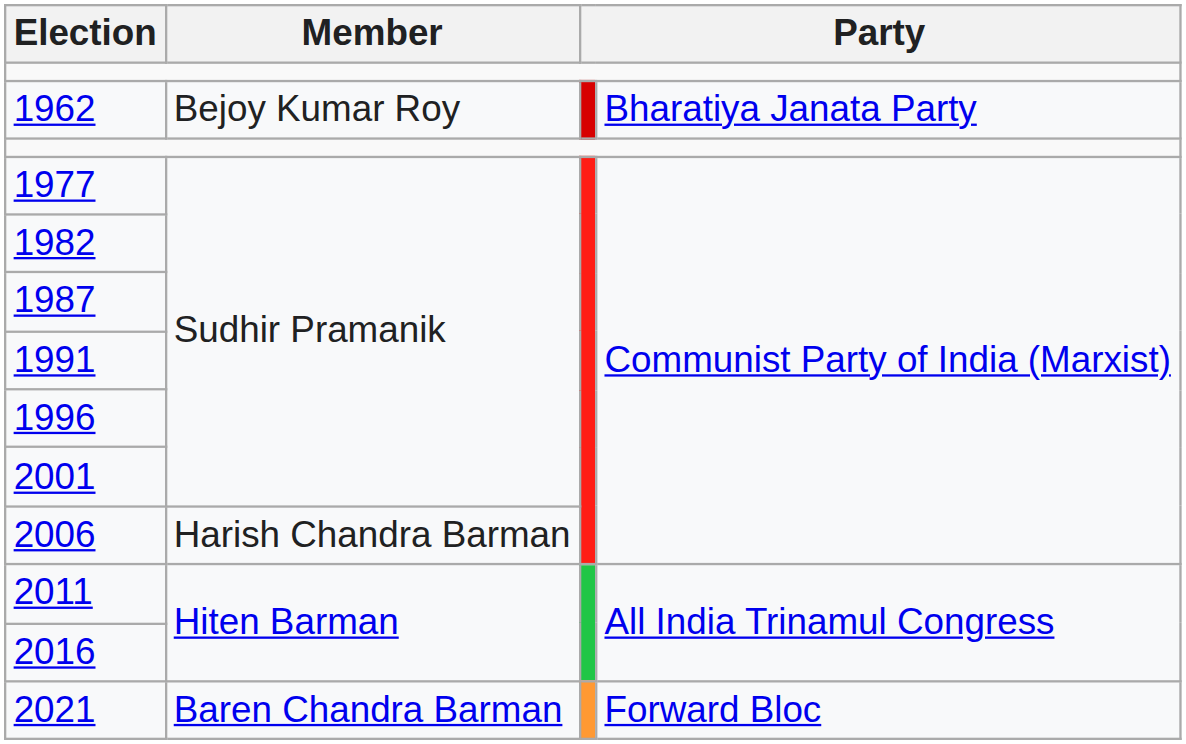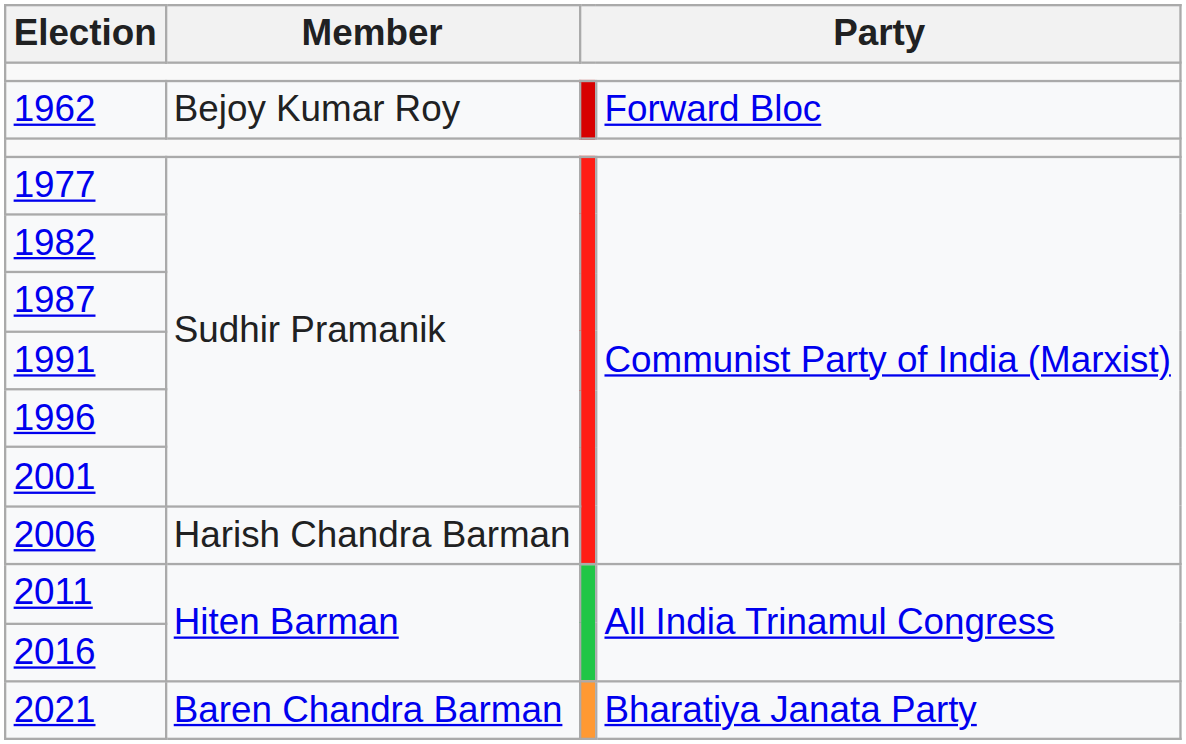1962 | column 4: Bharatiya Janata Party -> Forward Bloc
2021 | column 4: Forward Bloc -> Bharatiya Janata Party
